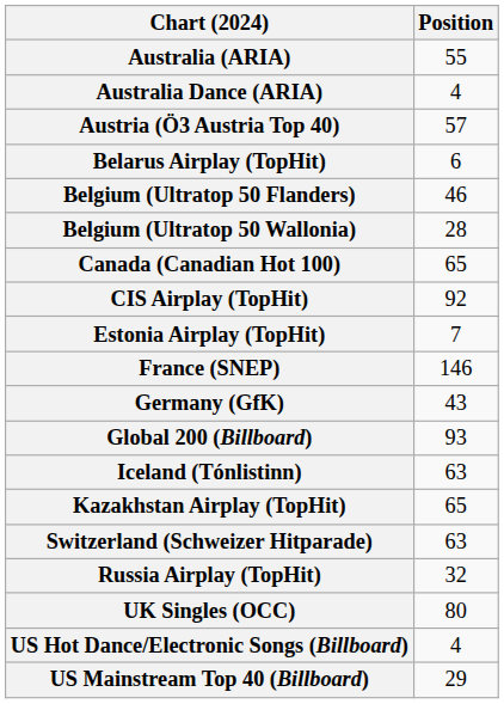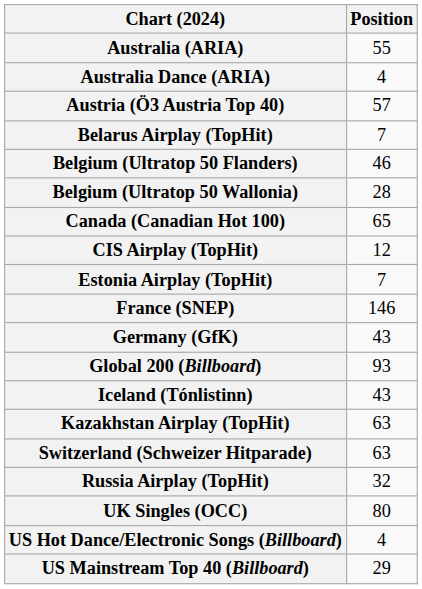Belarus Airplay (TopHit) | Position: 6 -> 7
CIS Airplay (TopHit) | Position: 92 -> 12
Iceland (Tónlistinn) | Position: 63 -> 43
Kazakhstan Airplay (TopHit) | Position: 65 -> 63
